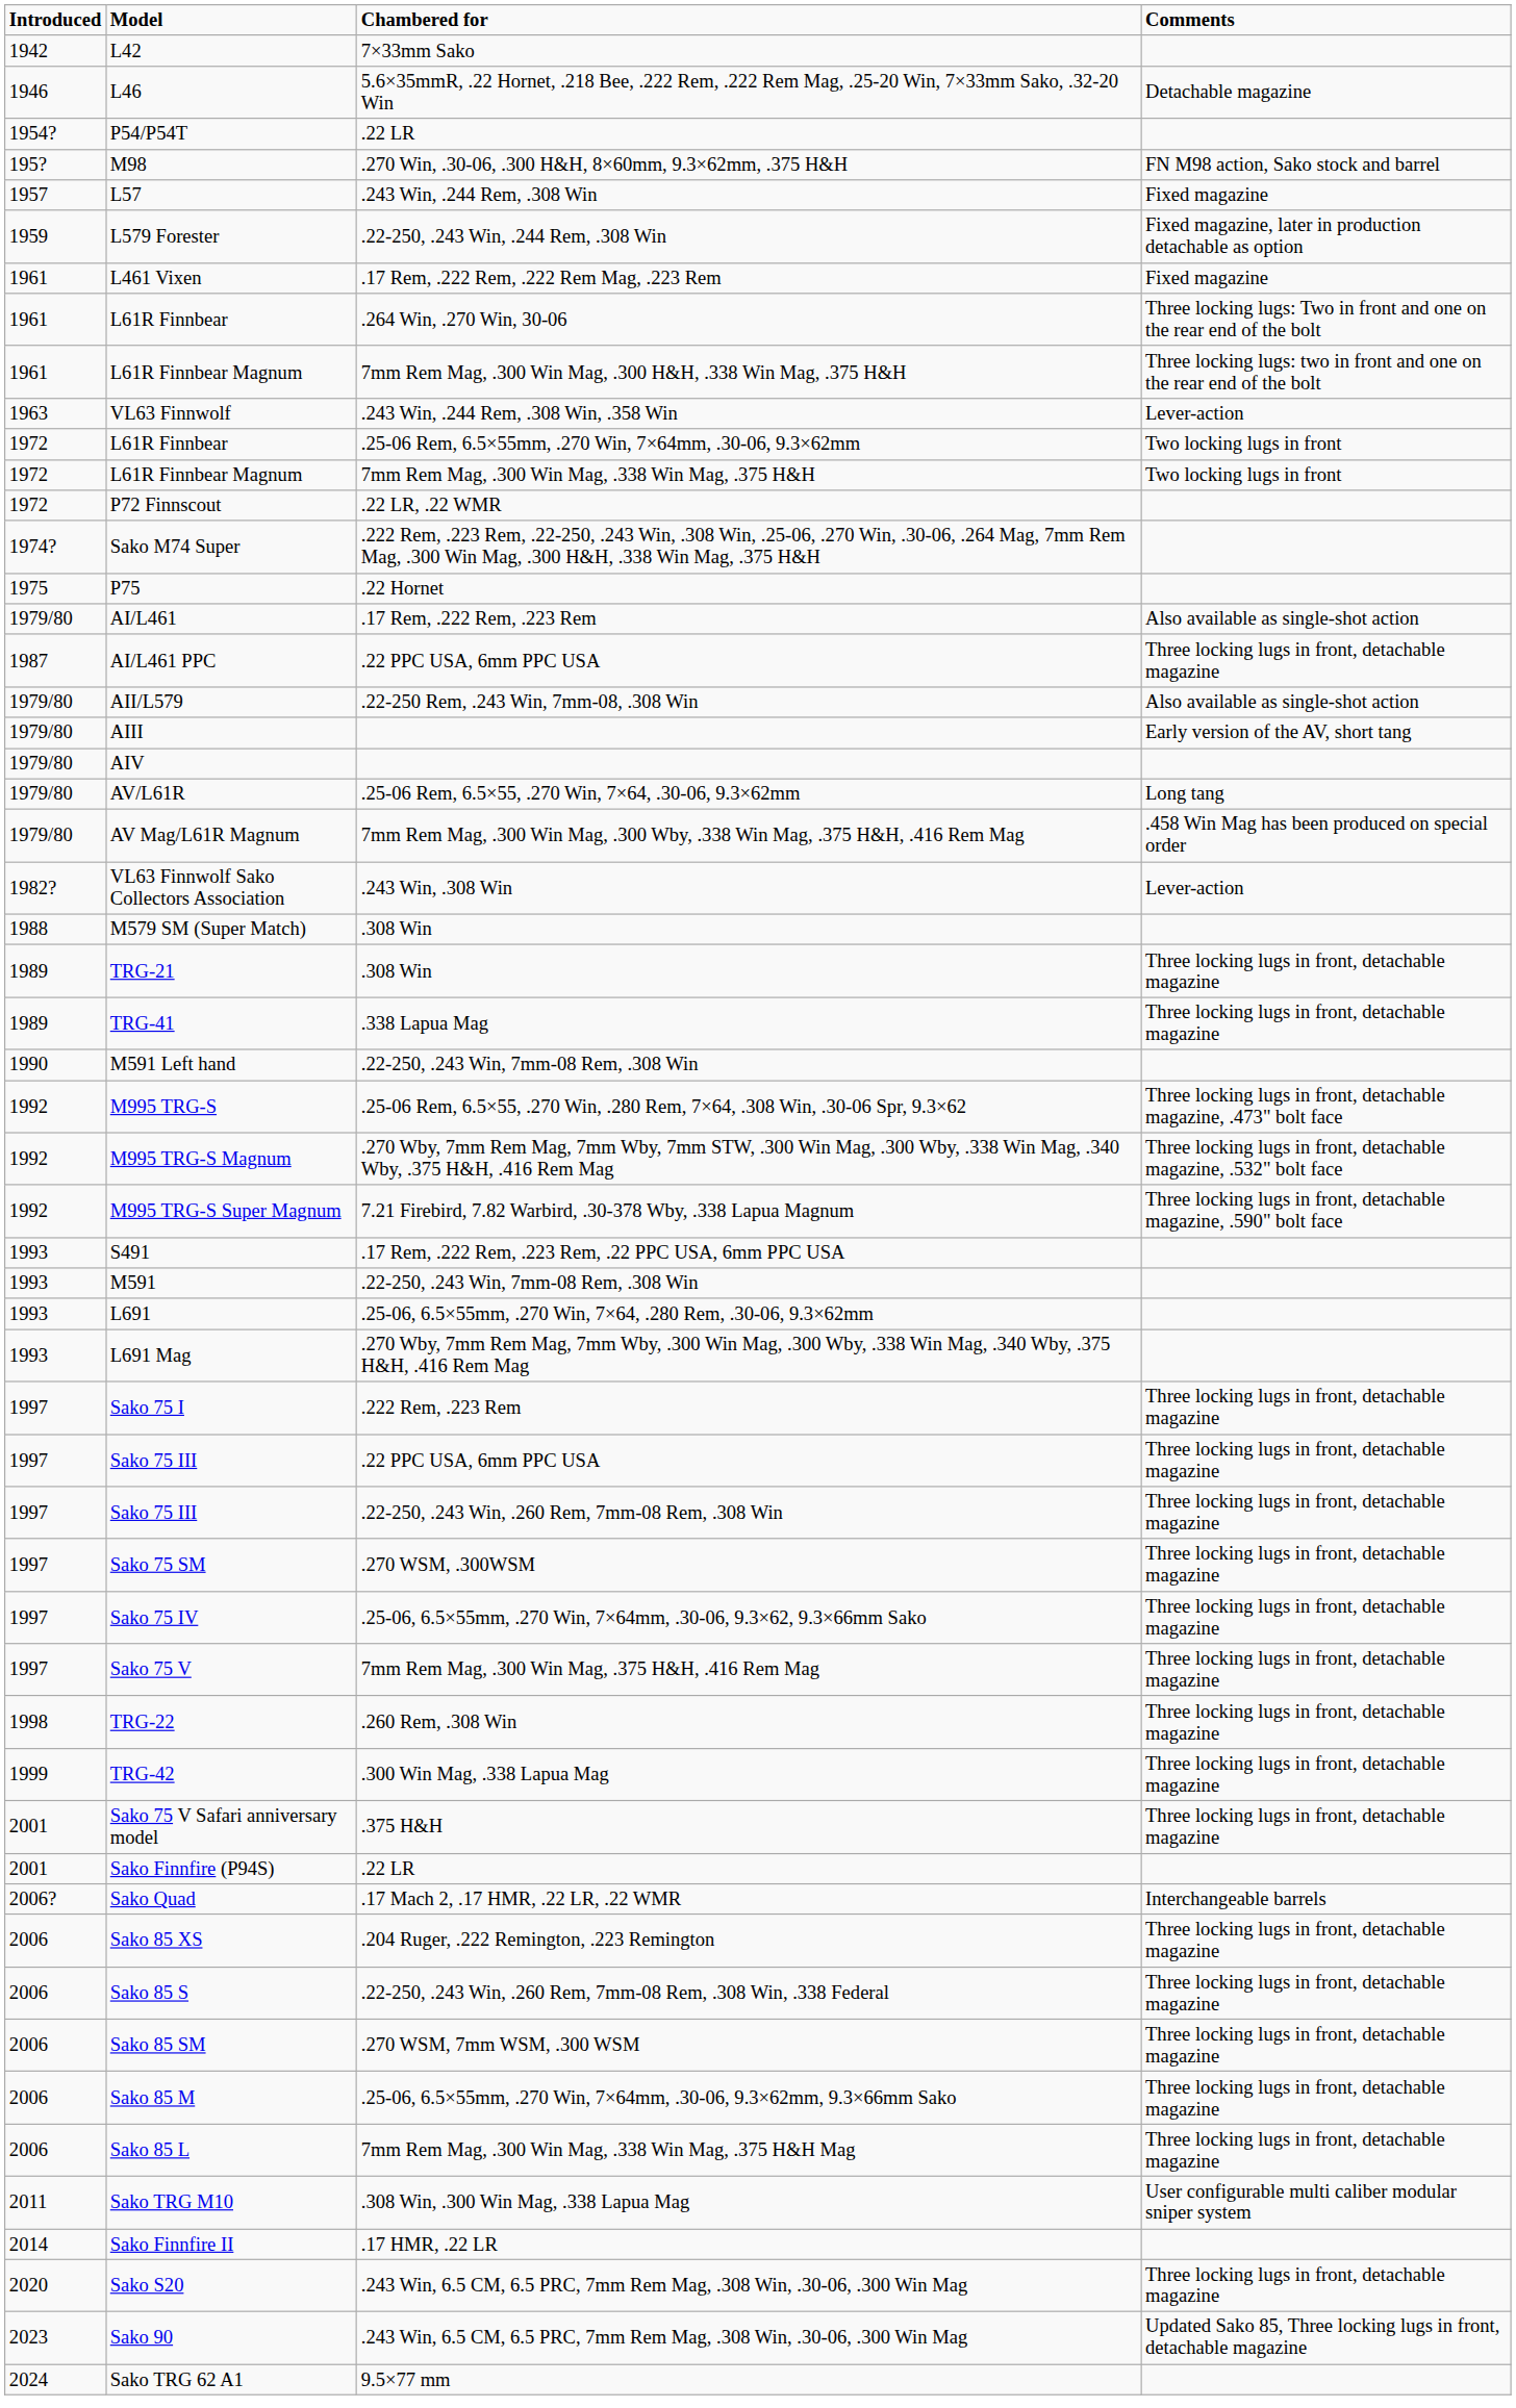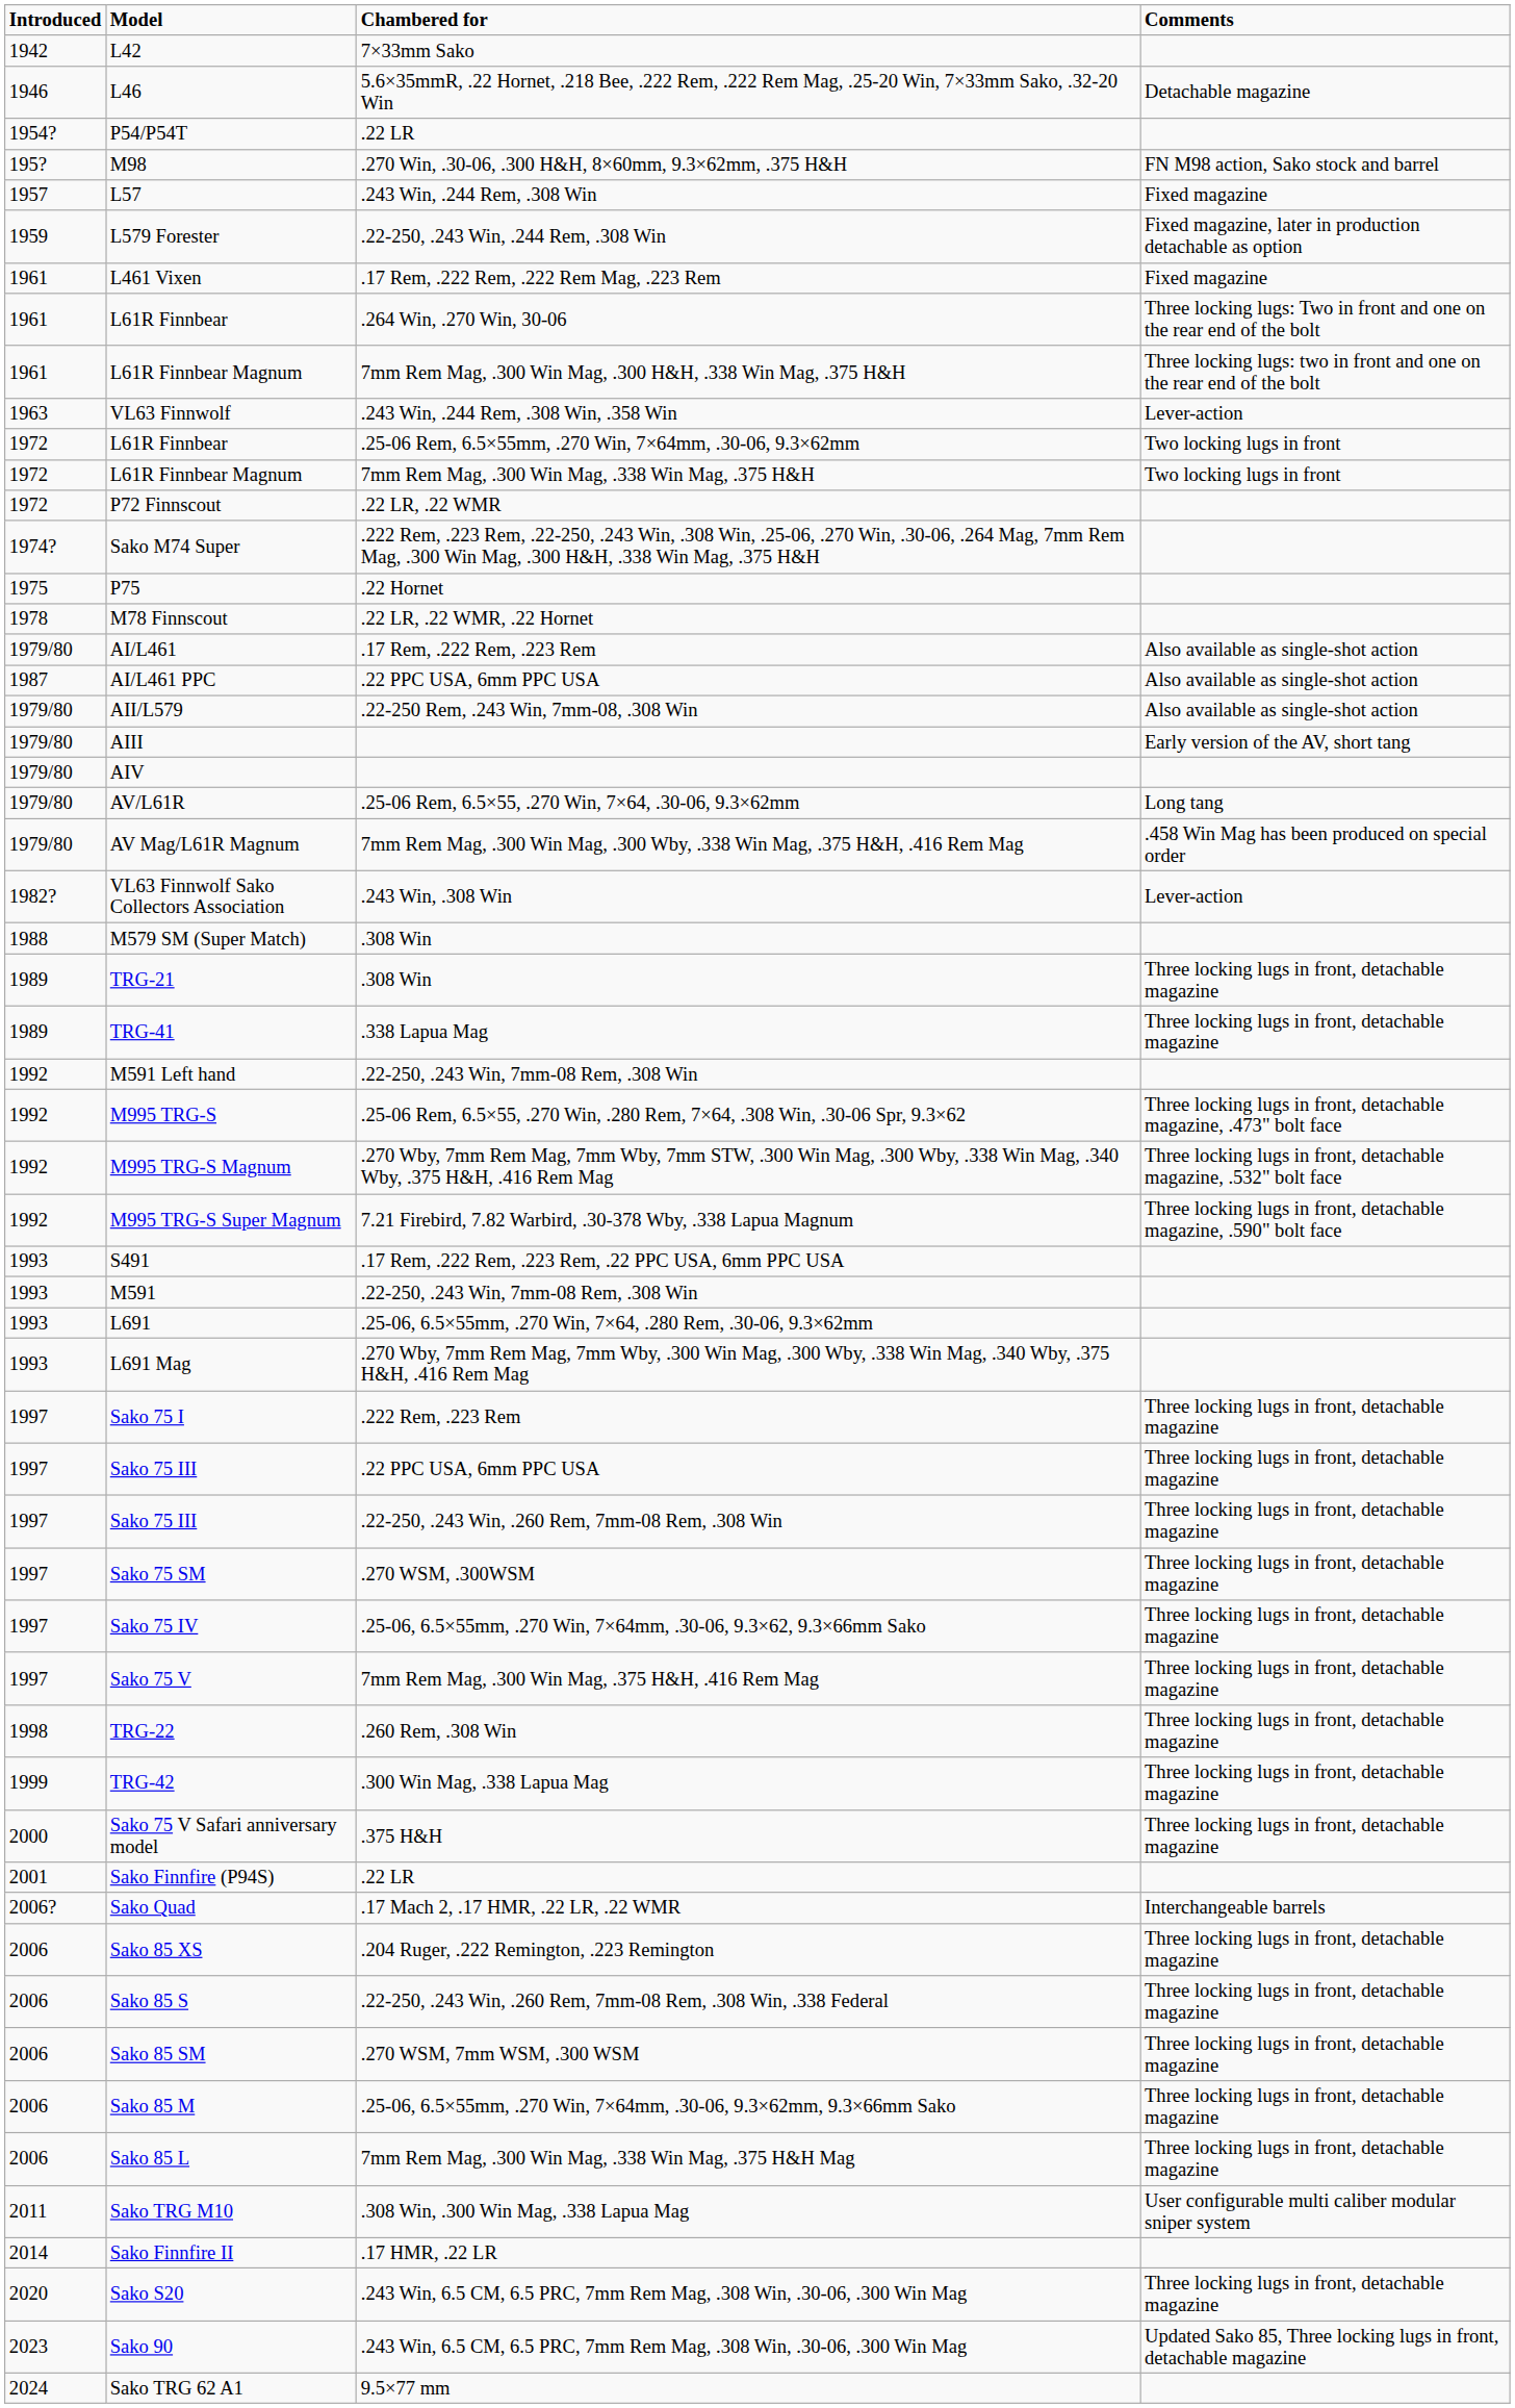+ row: 1978 | M78 Finnscout | .22 LR, .22 WMR, .22 Hornet
AI/L461 PPC | Comments: Three locking lugs in front, detachable magazine -> Also available as single-shot action
M591 Left hand | Introduced: 1990 -> 1992
Sako 75 V Safari anniversary model | Introduced: 2001 -> 2000
